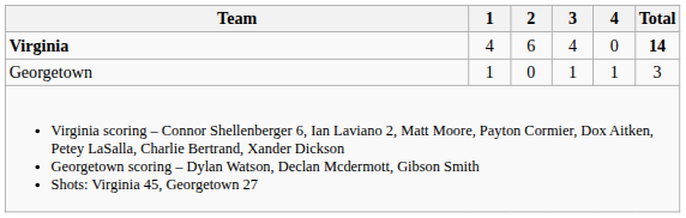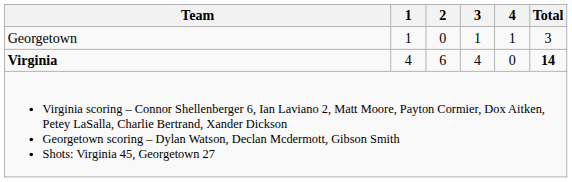rows swapped: Virginia <-> Georgetown
